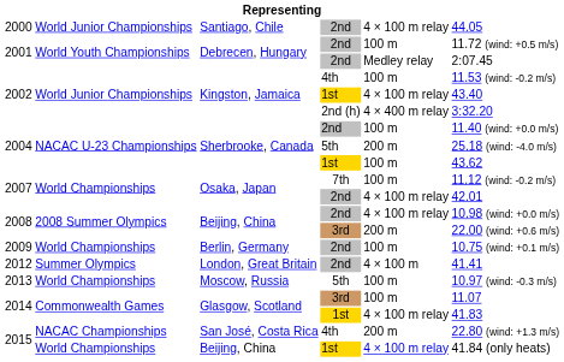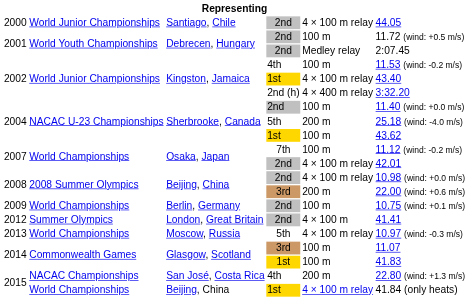2013 | column 5: 100 m -> 4 × 100 m relay
2014 / 1st | column 5: 4 × 100 m relay -> 100 m
